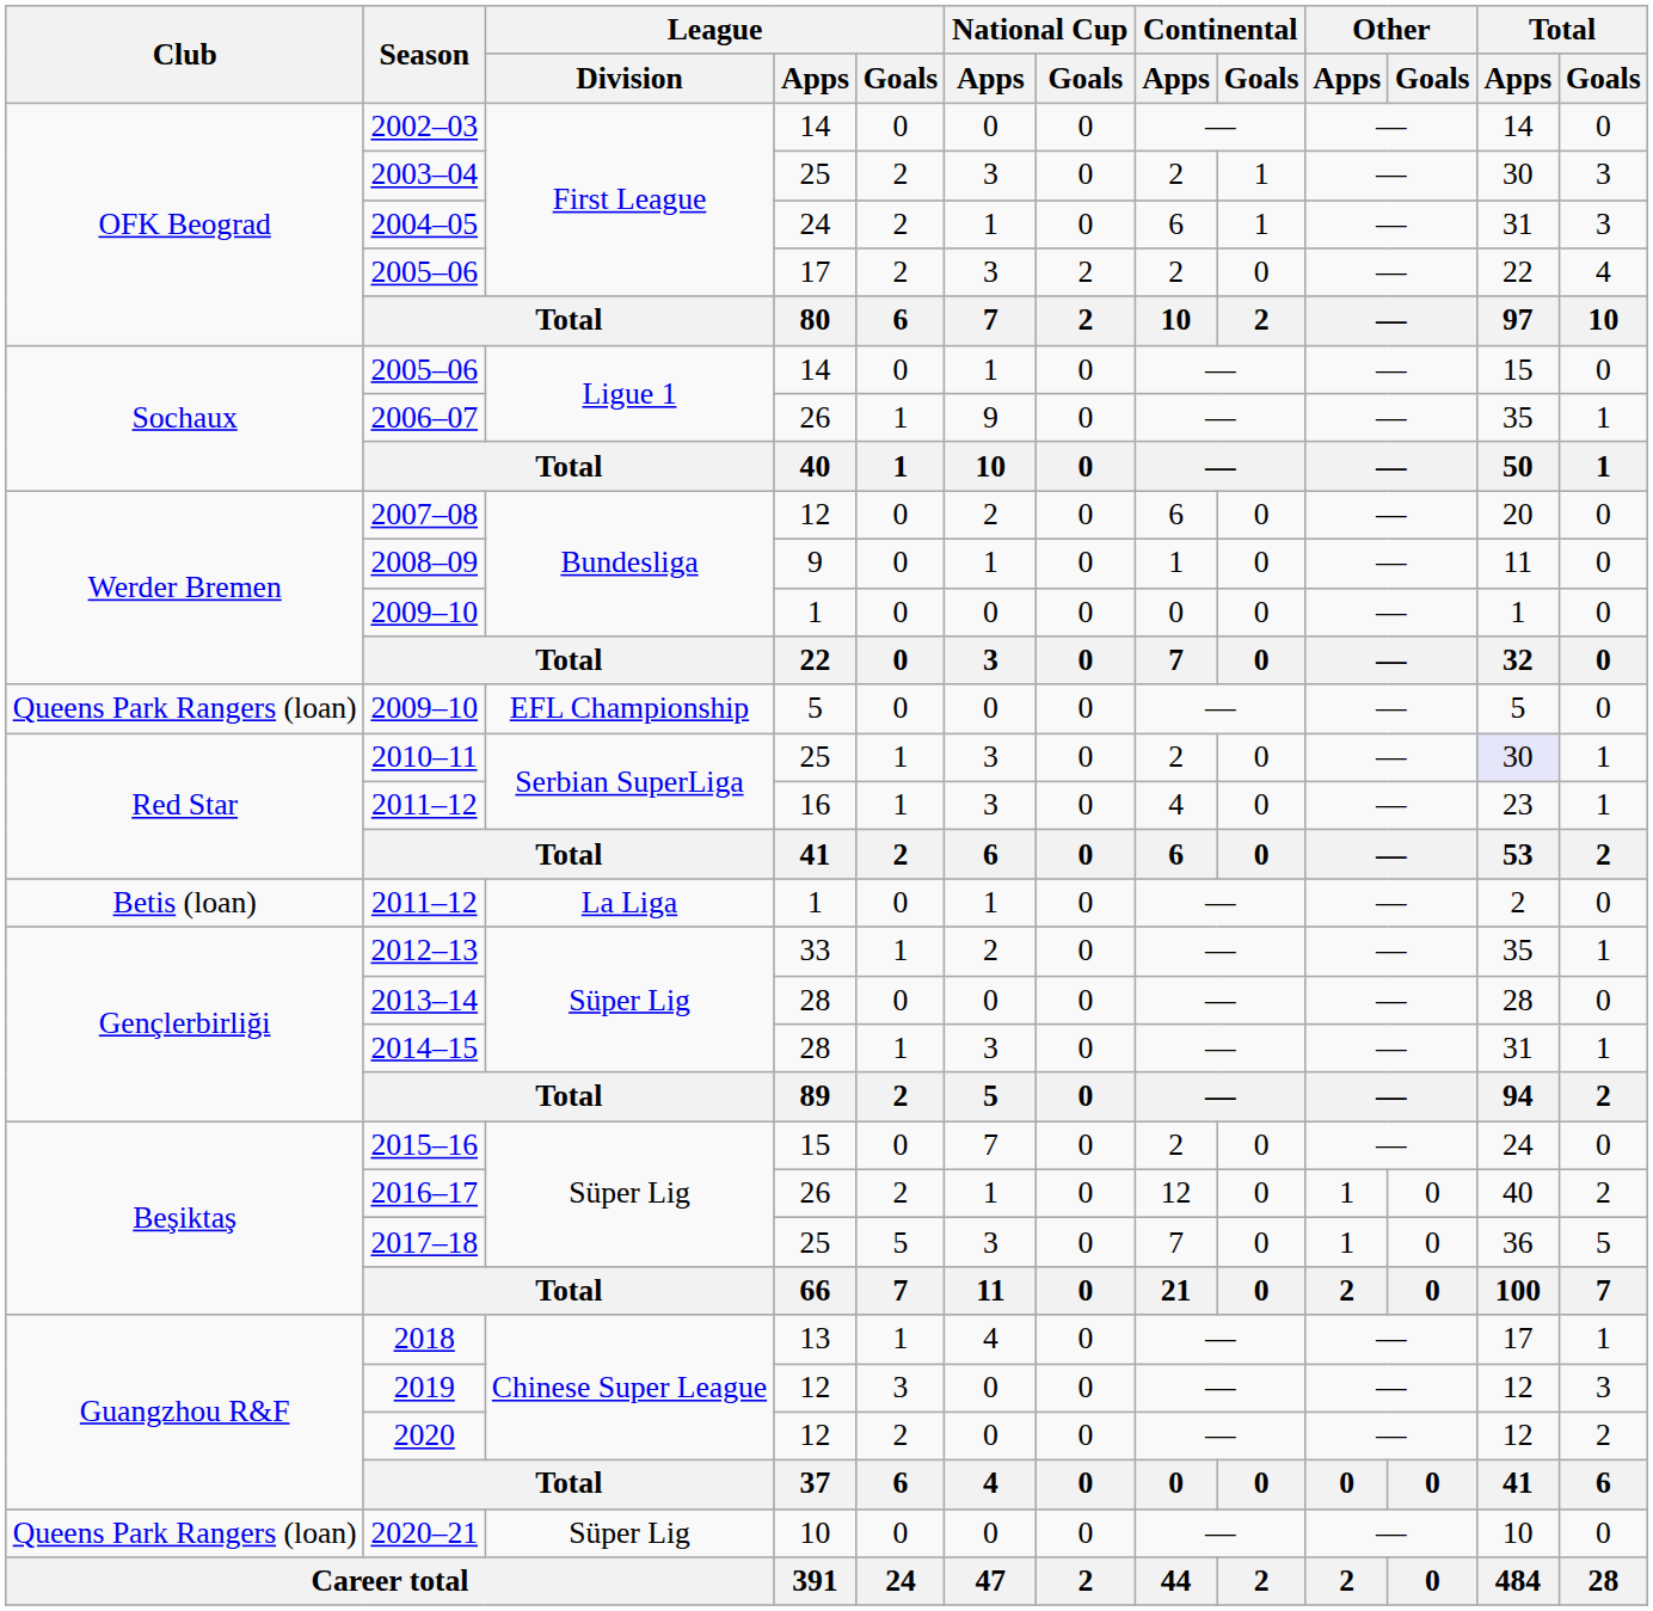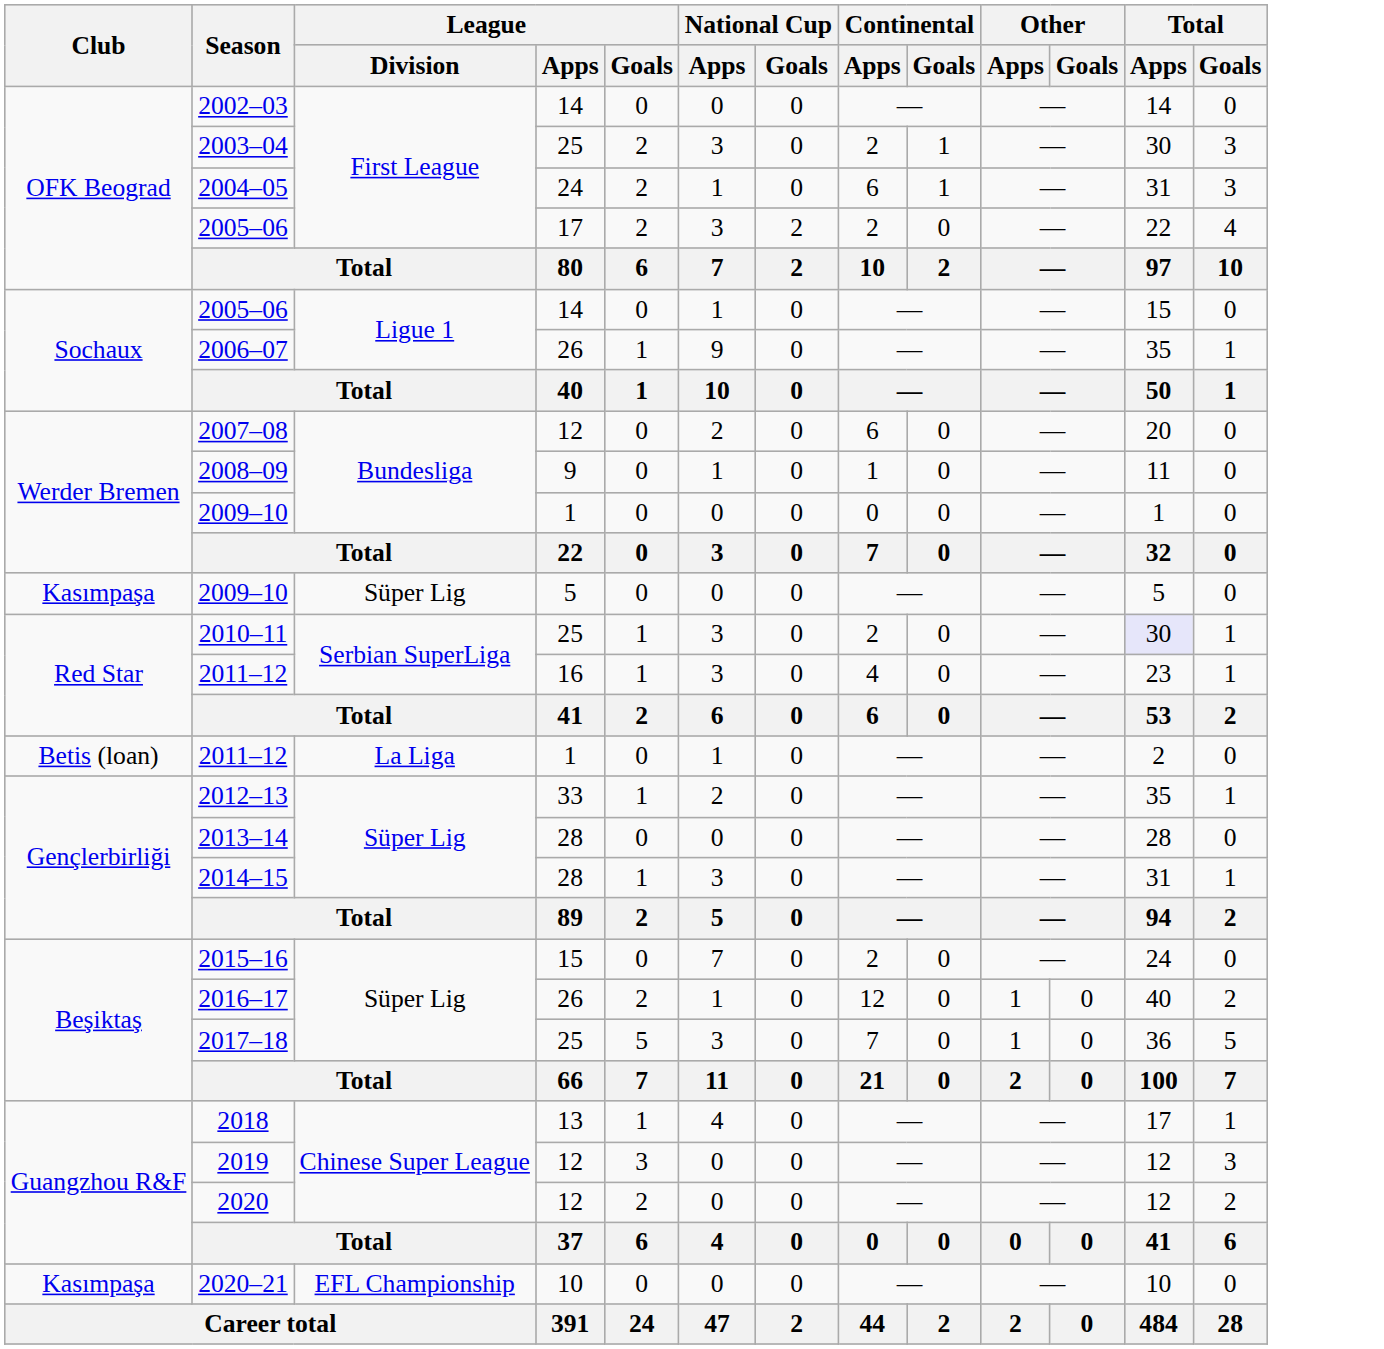2009–10 / 5 | Club: Queens Park Rangers (loan) -> Kasımpaşa
2009–10 / 5 | League / Division: EFL Championship -> Süper Lig
2020–21 | Club: Queens Park Rangers (loan) -> Kasımpaşa
2020–21 | League / Division: Süper Lig -> EFL Championship
